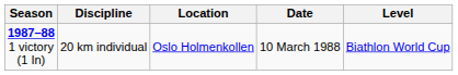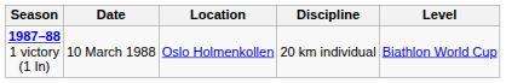columns swapped: Date <-> Discipline
